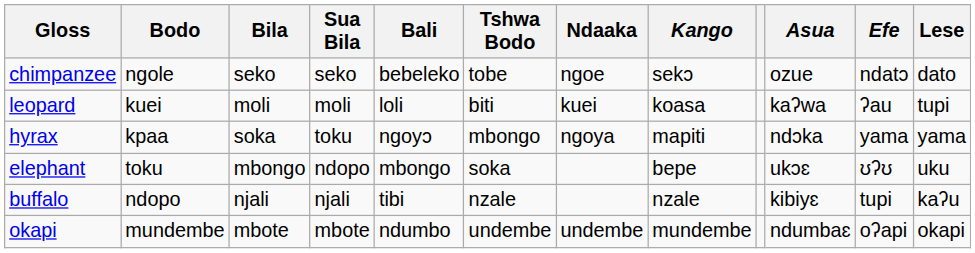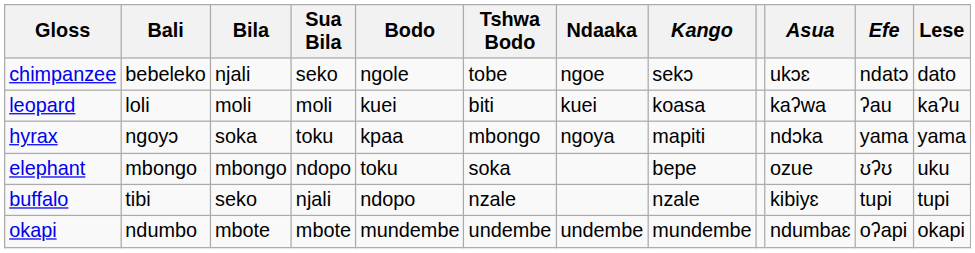columns swapped: Bali <-> Bodo
chimpanzee | Bila: seko -> njali
chimpanzee | Asua: ozue -> ukɔɛ
leopard | Lese: tupi -> kaʔu
elephant | Asua: ukɔɛ -> ozue
buffalo | Bila: njali -> seko
buffalo | Lese: kaʔu -> tupi
